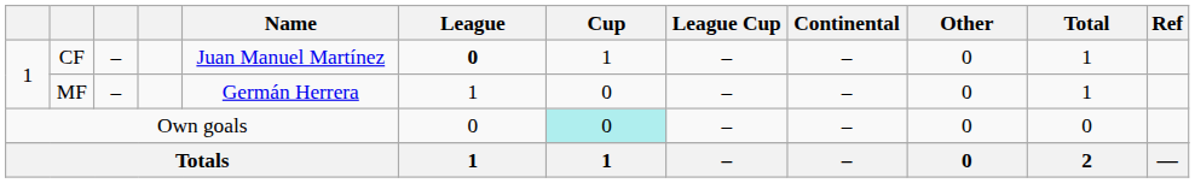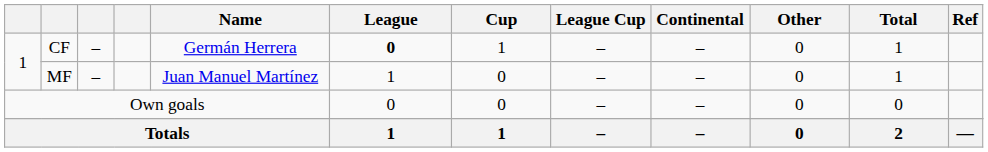CF | Name: Juan Manuel Martínez -> Germán Herrera
MF | Name: Germán Herrera -> Juan Manuel Martínez
Own goals | Cup: paleturquoise background -> no background
